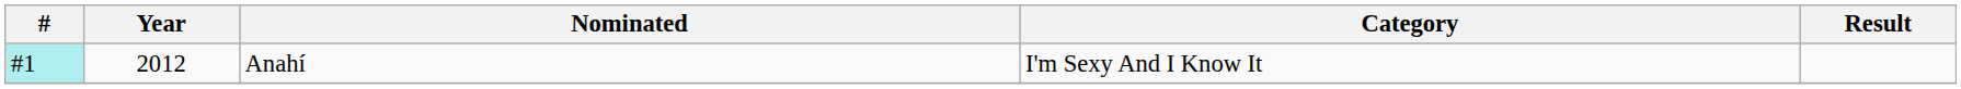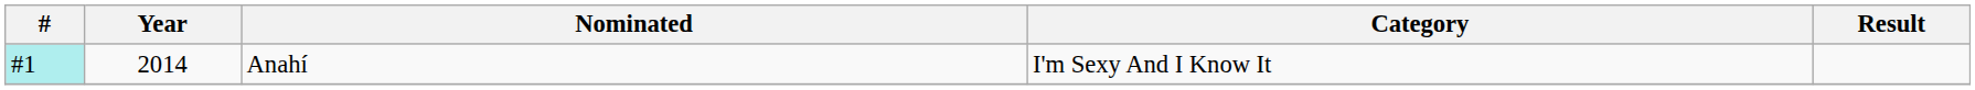Anahí | Year: 2012 -> 2014
